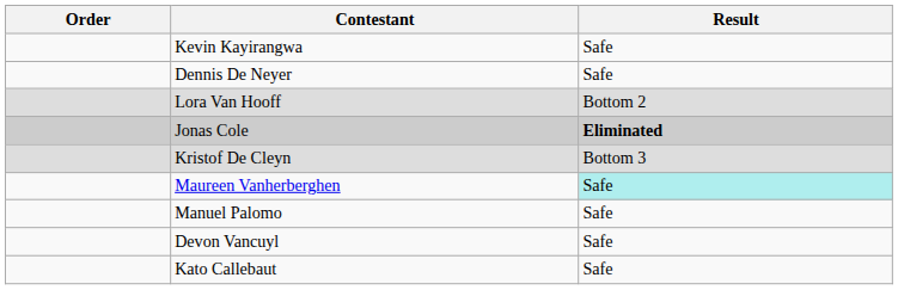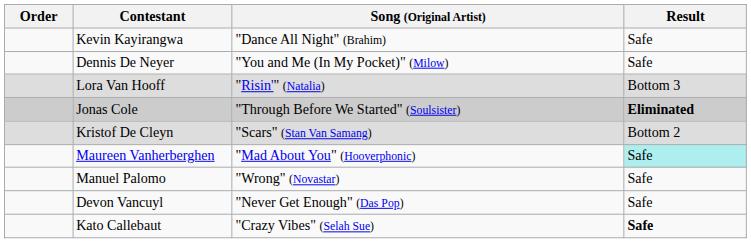+ column: Song (Original Artist) | "Dance All Night" (Brahim) | "You and Me (In My Pocket)" (Milow) | "Risin'" (Natalia) | "Through Before We Started" (Soulsister) | "Scars" (Stan Van Samang) | "Mad About You" (Hooverphonic) | "Wrong" (Novastar) | "Never Get Enough" (Das Pop) | "Crazy Vibes" (Selah Sue)
Lora Van Hooff | Result: Bottom 2 -> Bottom 3
Kristof De Cleyn | Result: Bottom 3 -> Bottom 2
Kato Callebaut | Result: normal -> bold
